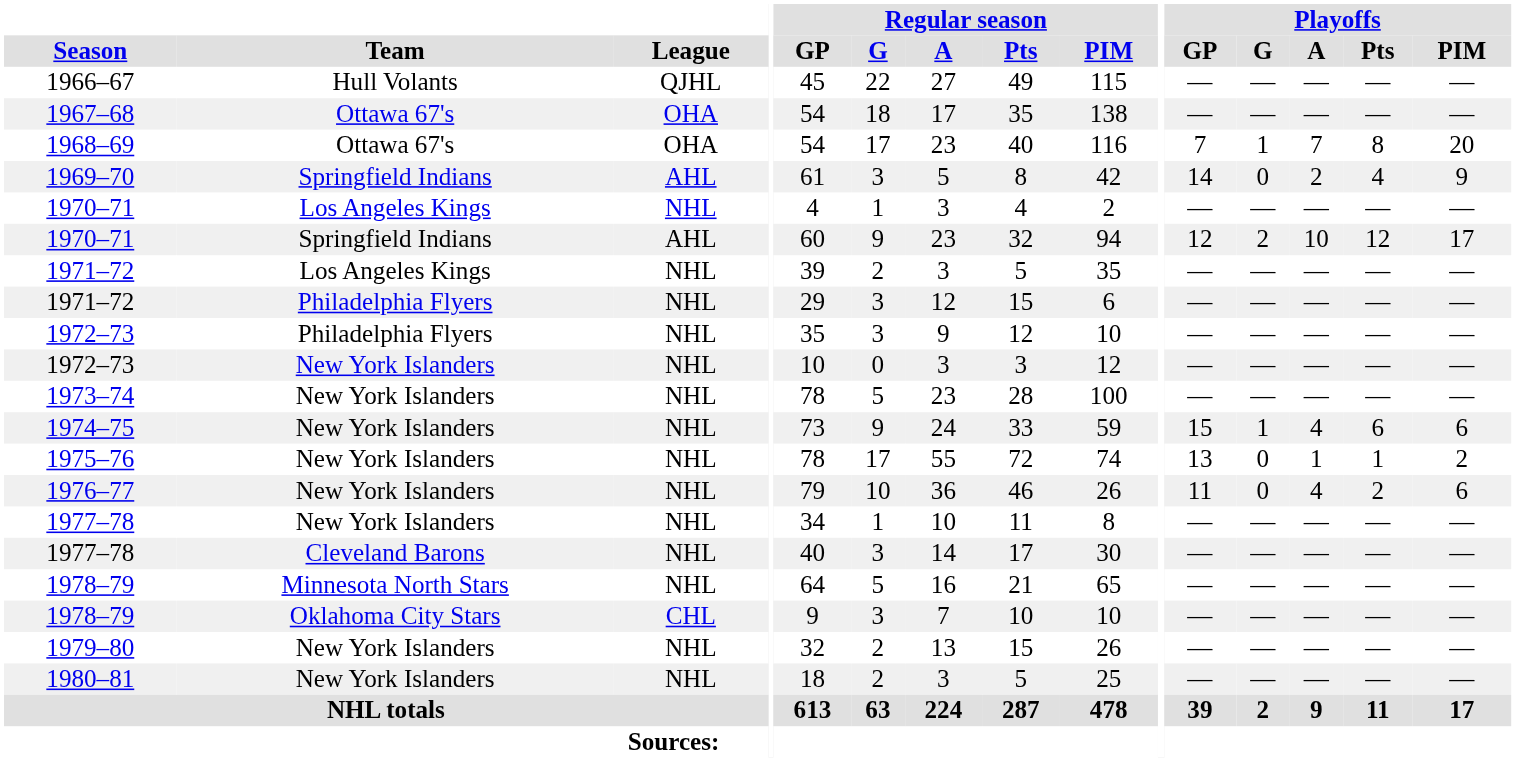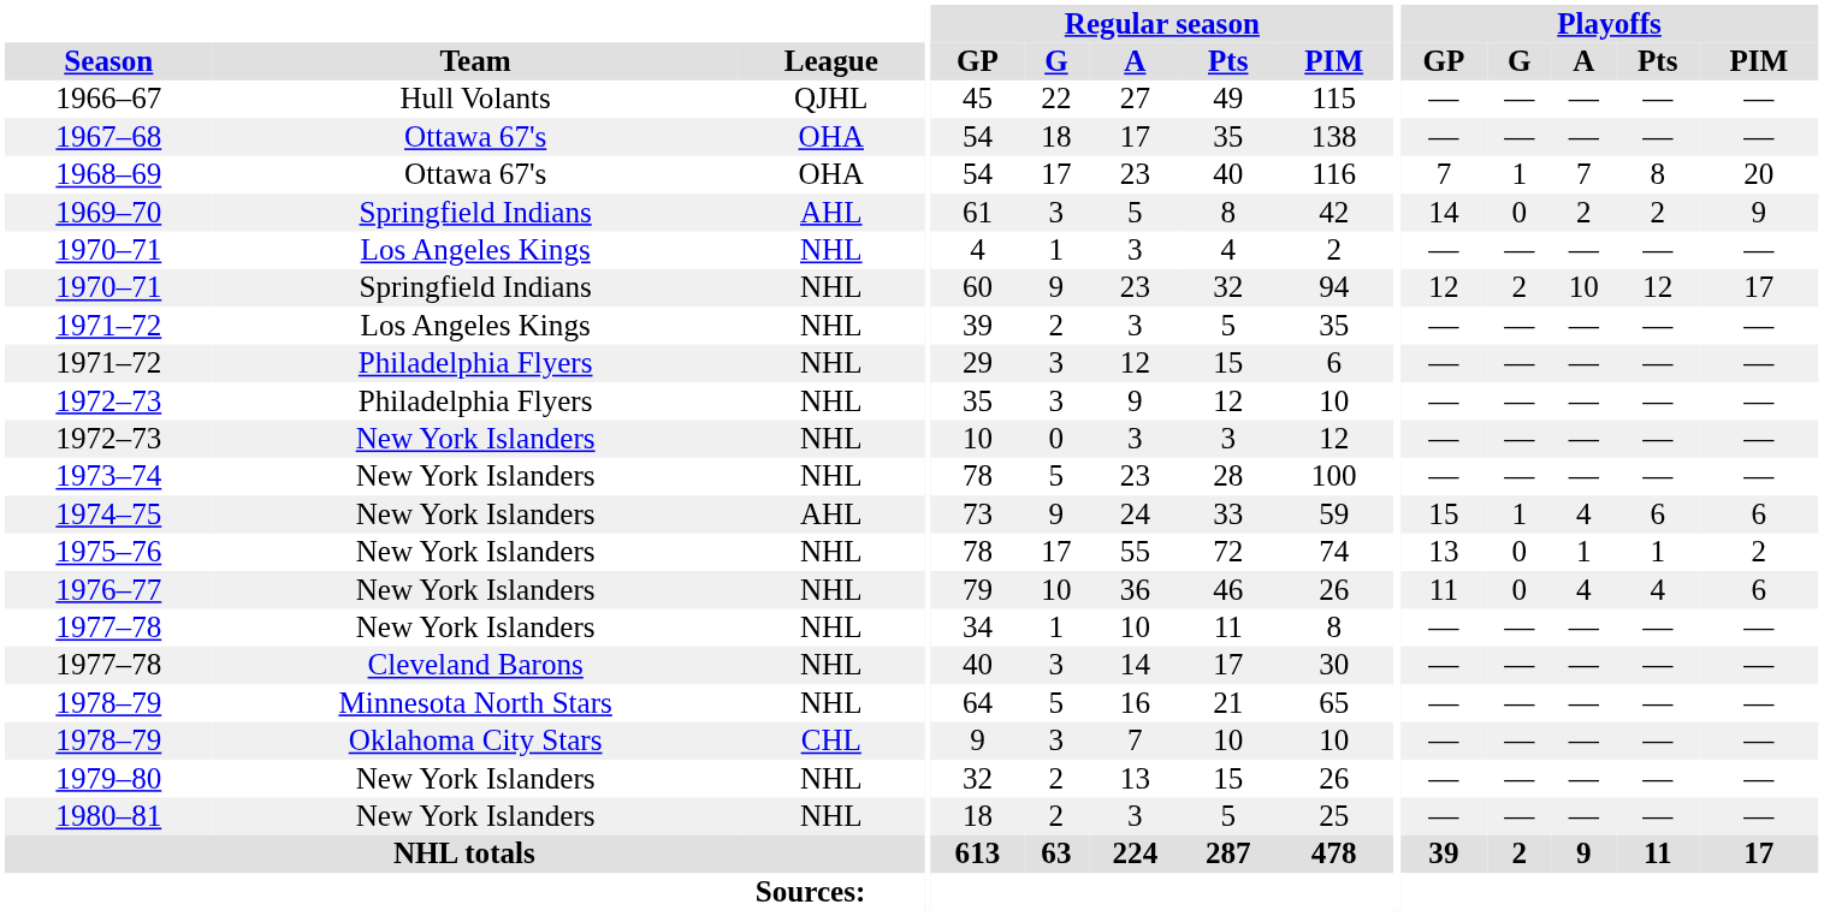1969–70 | Playoffs / Pts: 4 -> 2
1970–71 / Springfield Indians | League: AHL -> NHL
1974–75 | League: NHL -> AHL
1976–77 | Playoffs / Pts: 2 -> 4
